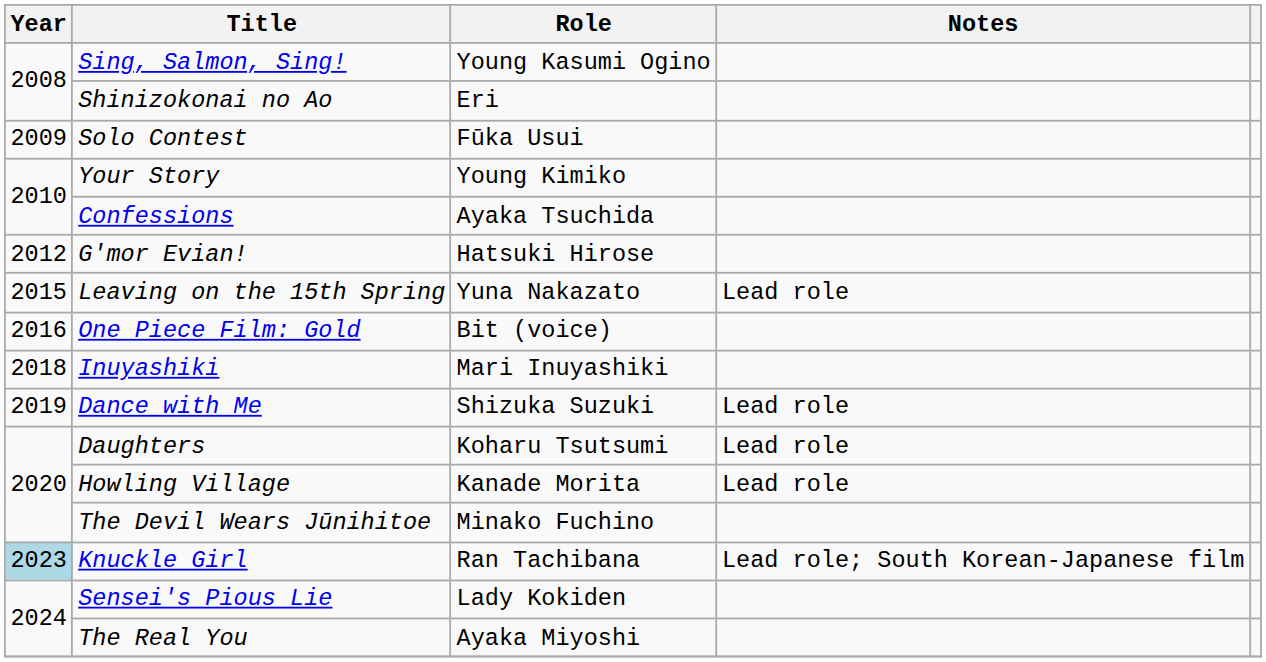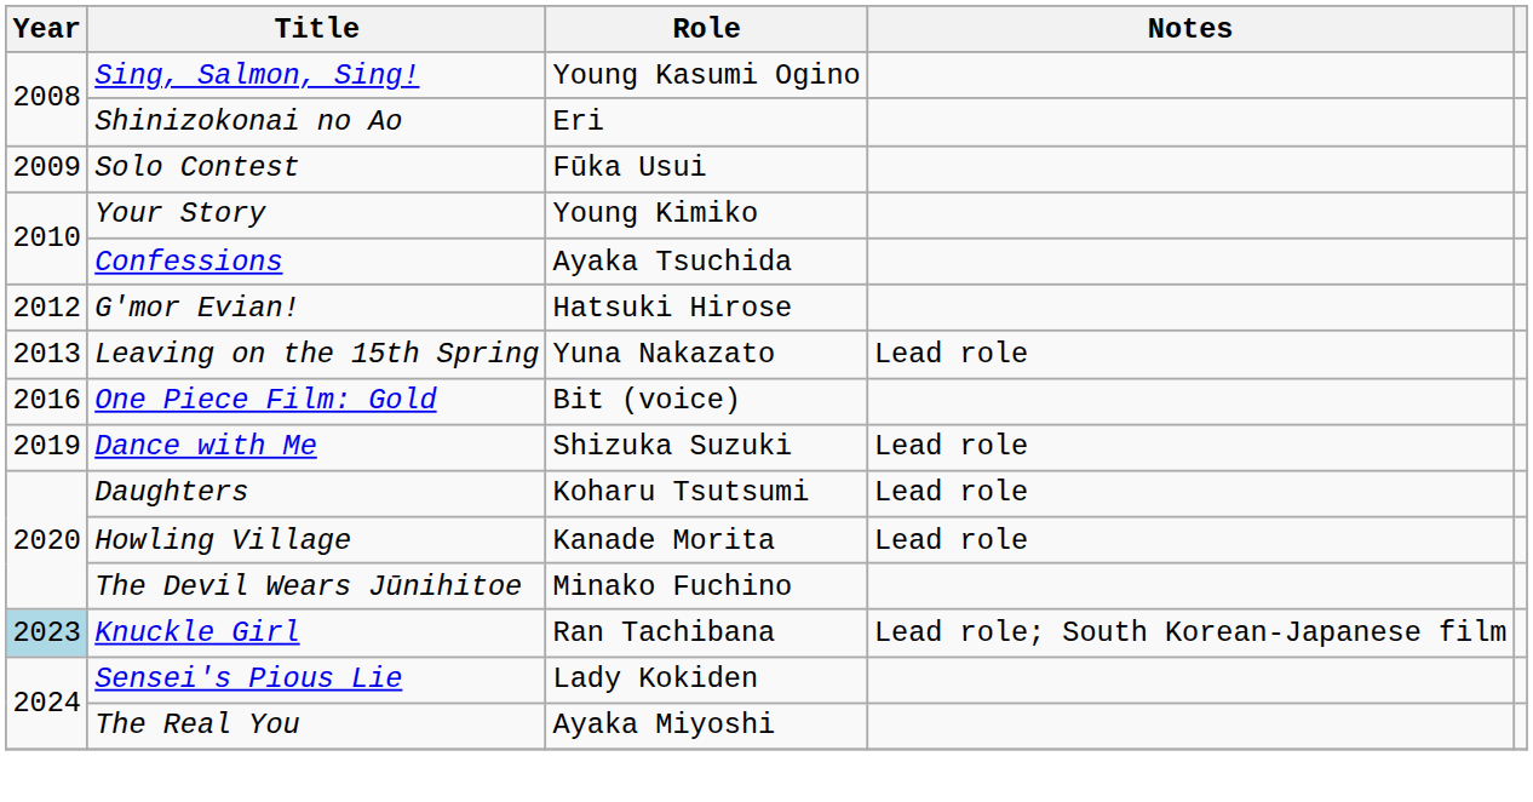Leaving on the 15th Spring | Year: 2015 -> 2013
- row: 2018 | Inuyashiki | Mari Inuyashiki
